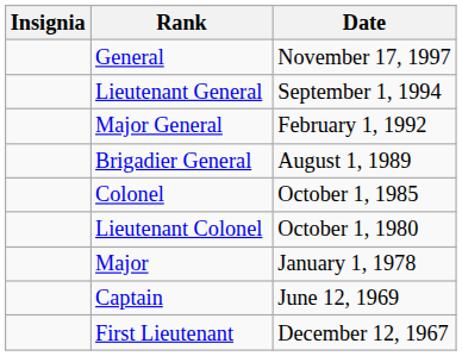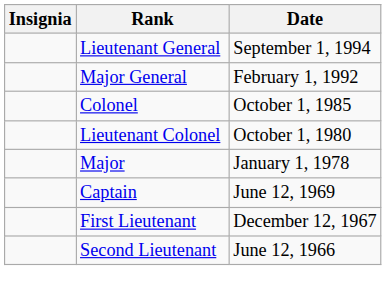- row: General | November 17, 1997
- row: Brigadier General | August 1, 1989
+ row: Second Lieutenant | June 12, 1966
